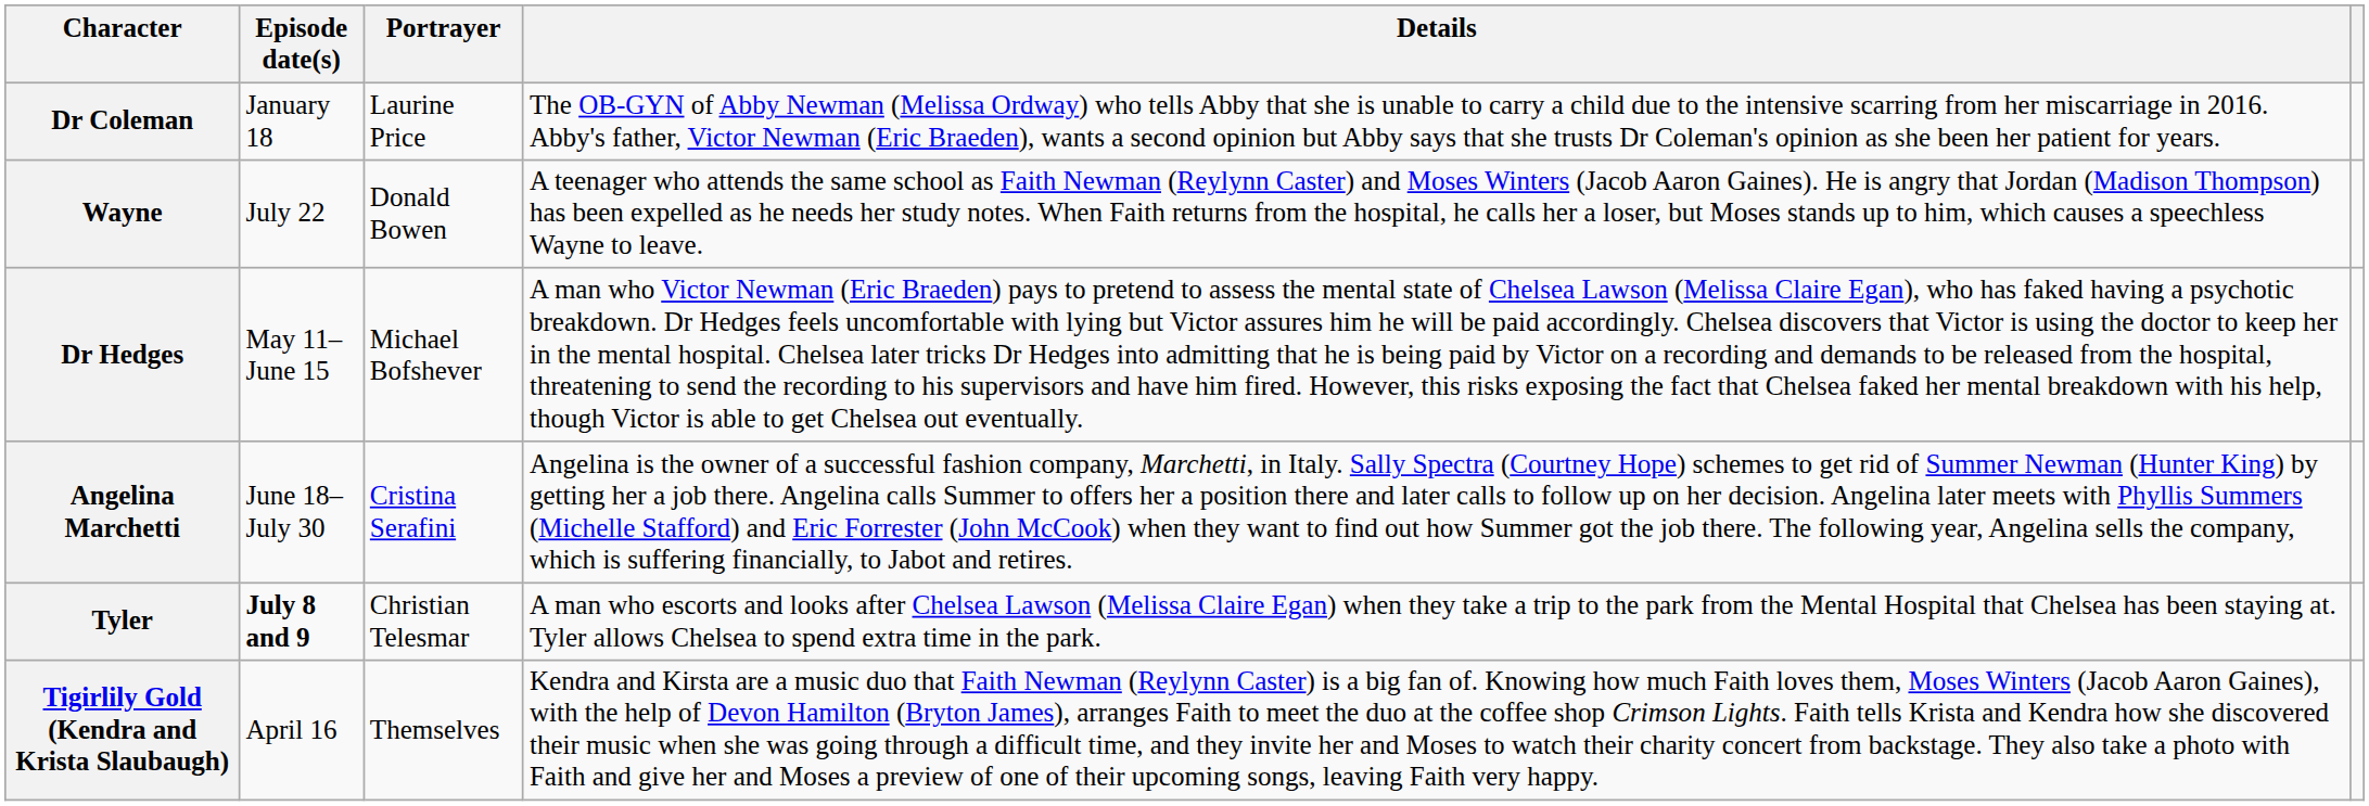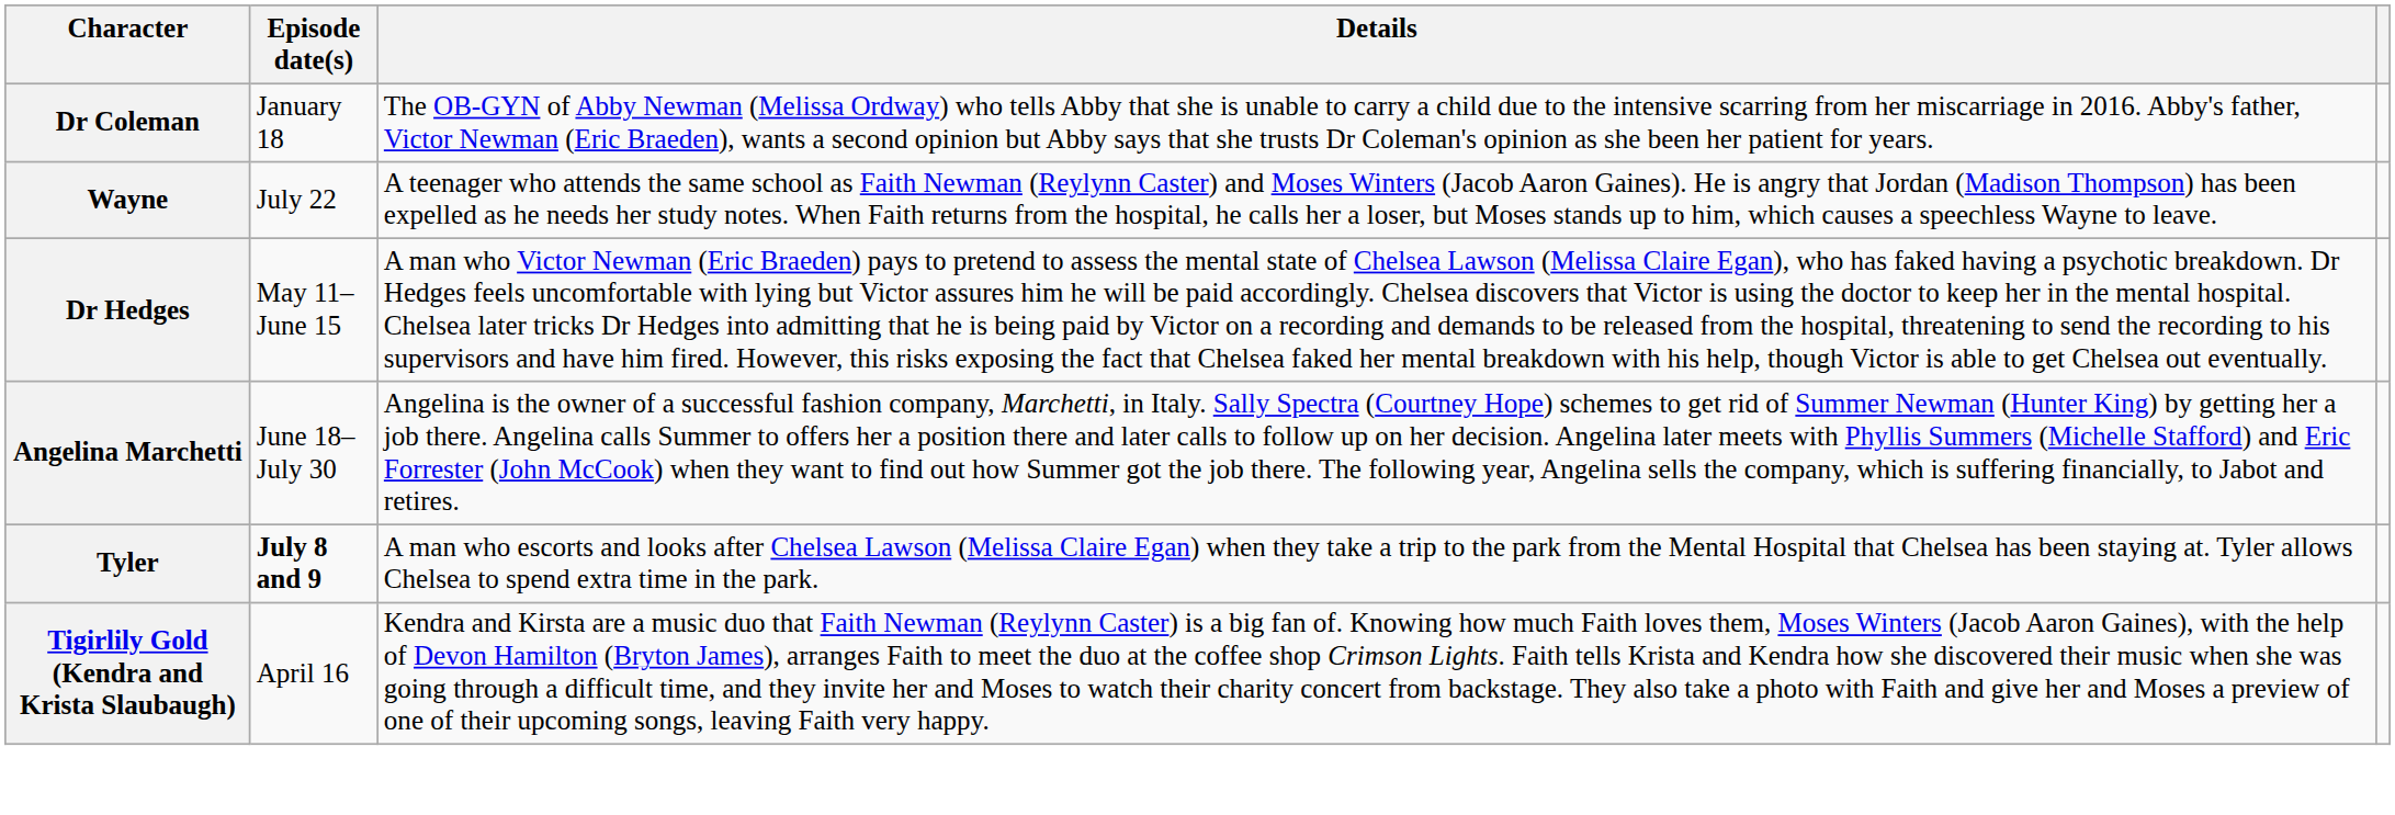- column: Portrayer | Laurine Price | Donald Bowen | Michael Bofshever | Cristina Serafini | Christian Telesmar | Themselves
